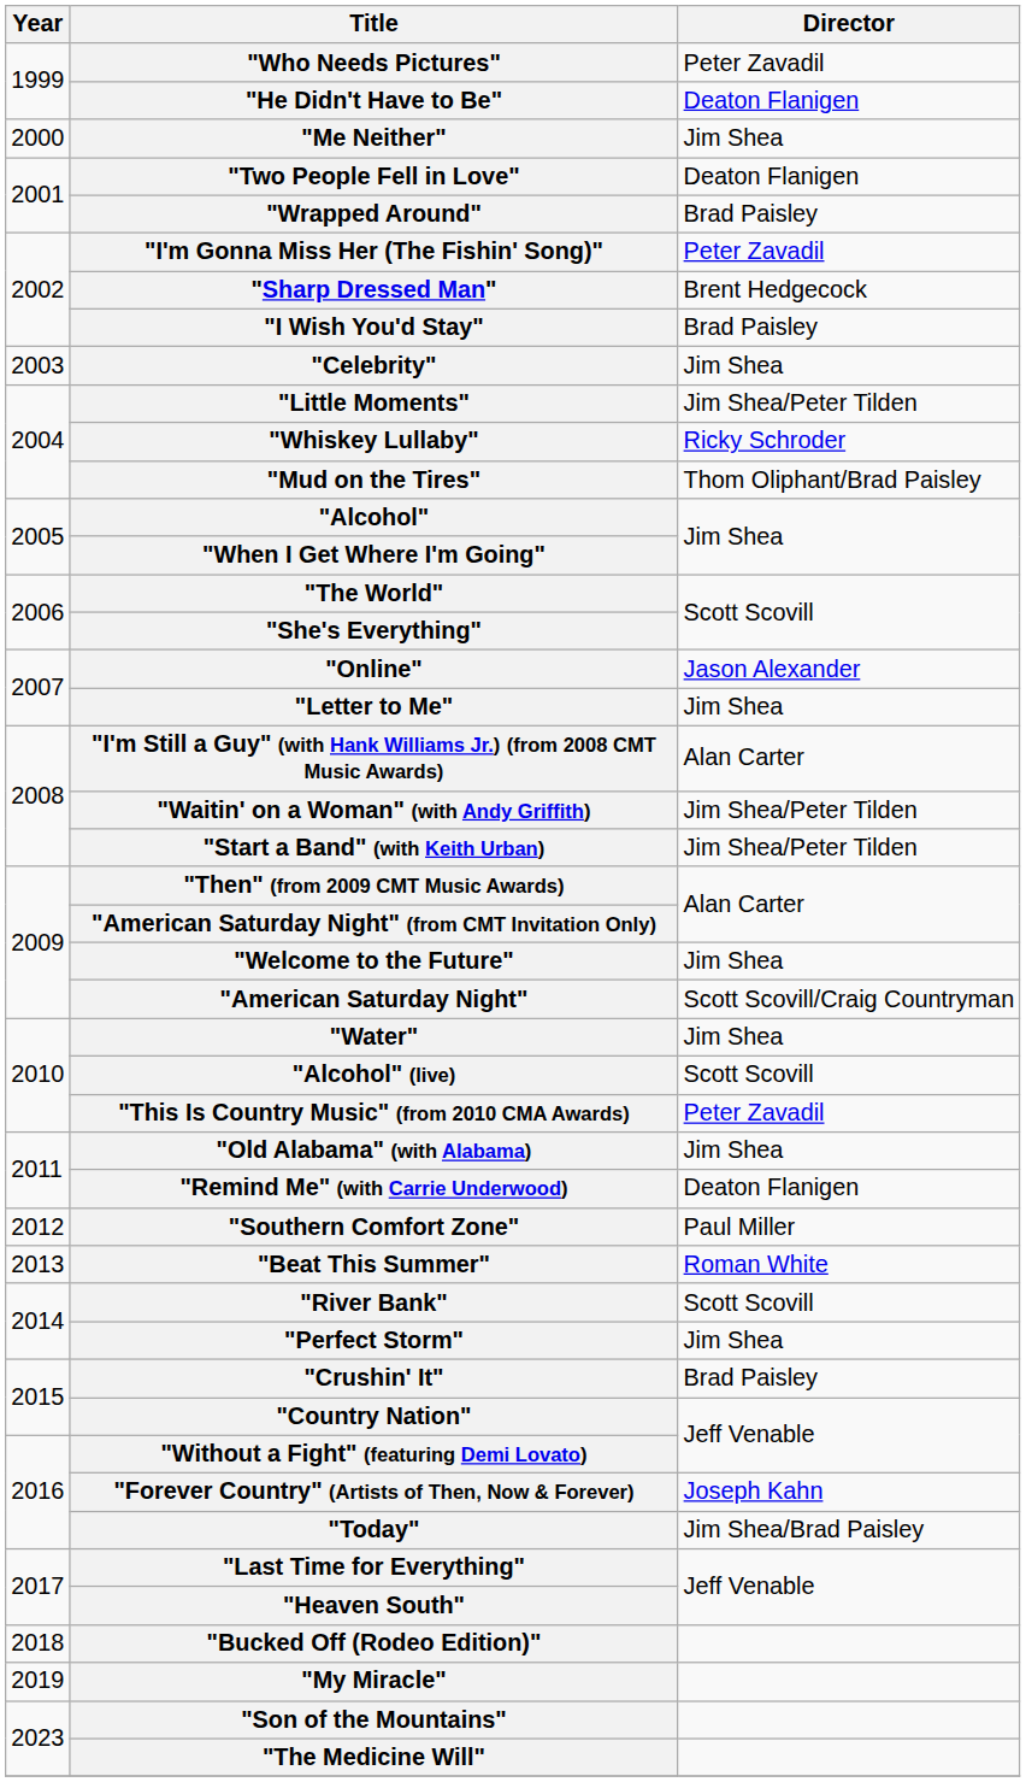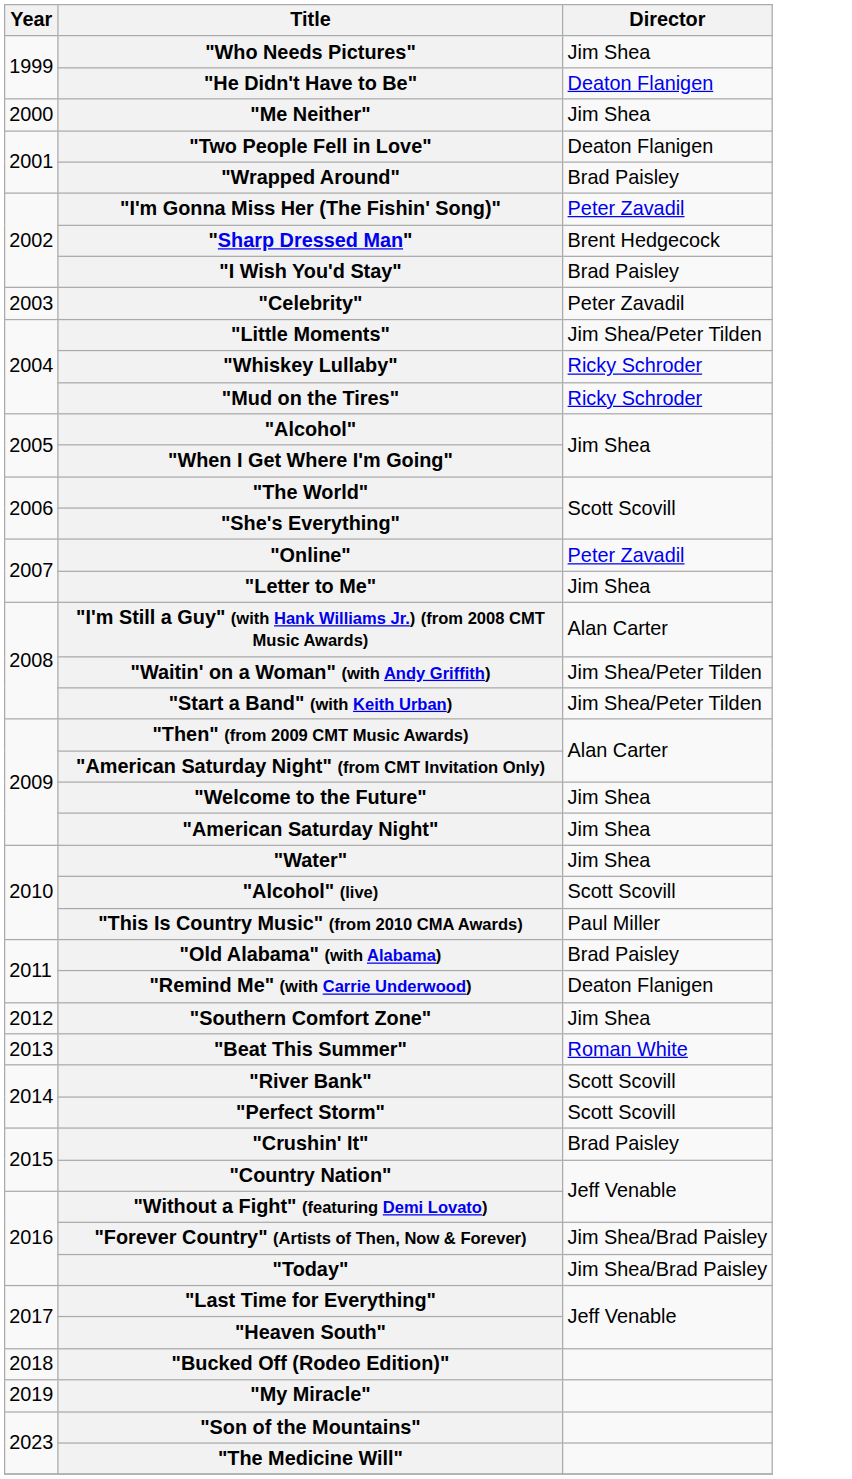"Who Needs Pictures" | Director: Peter Zavadil -> Jim Shea
"Celebrity" | Director: Jim Shea -> Peter Zavadil
"Mud on the Tires" | Director: Thom Oliphant/Brad Paisley -> Ricky Schroder
"Online" | Director: Jason Alexander -> Peter Zavadil
"American Saturday Night" | Director: Scott Scovill/Craig Countryman -> Jim Shea
"This Is Country Music" (from 2010 CMA Awards) | Director: Peter Zavadil -> Paul Miller
"Old Alabama" (with Alabama) | Director: Jim Shea -> Brad Paisley
"Southern Comfort Zone" | Director: Paul Miller -> Jim Shea
"Perfect Storm" | Director: Jim Shea -> Scott Scovill
"Forever Country" (Artists of Then, Now & Forever) | Director: Joseph Kahn -> Jim Shea/Brad Paisley
